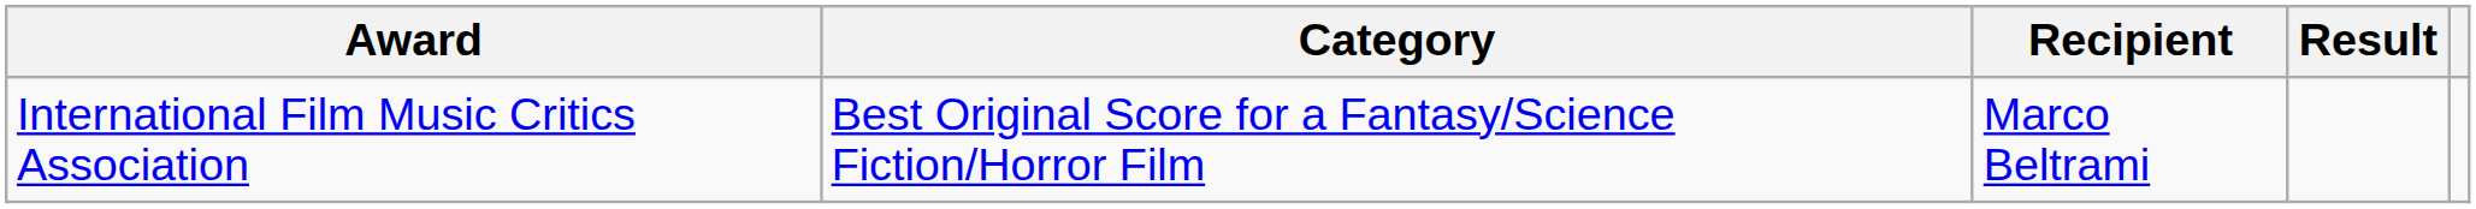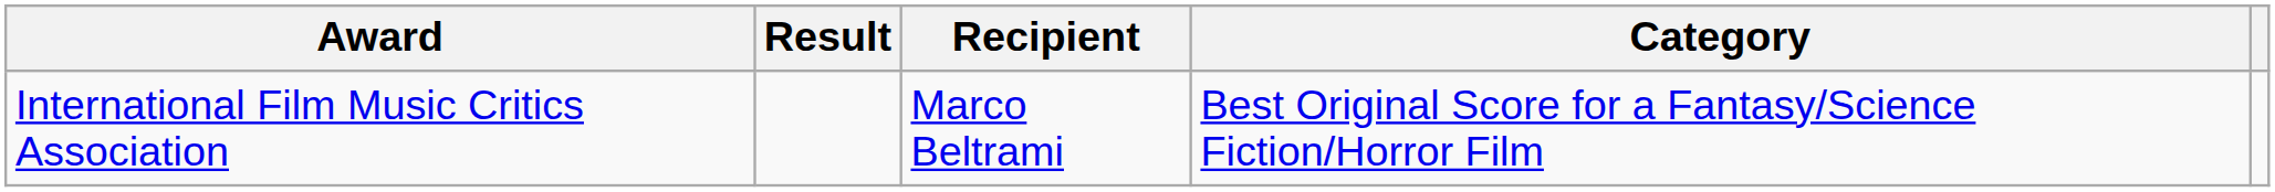columns swapped: Category <-> Result
